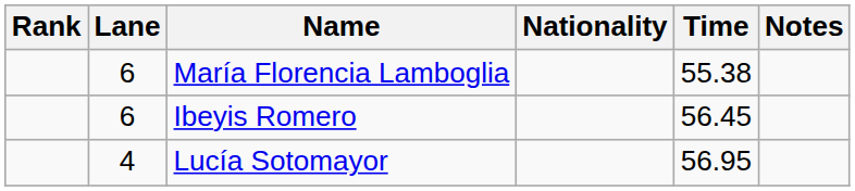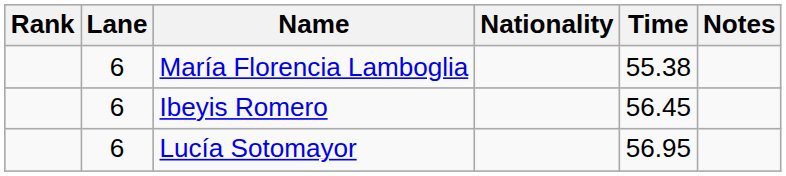Lucía Sotomayor | Lane: 4 -> 6
